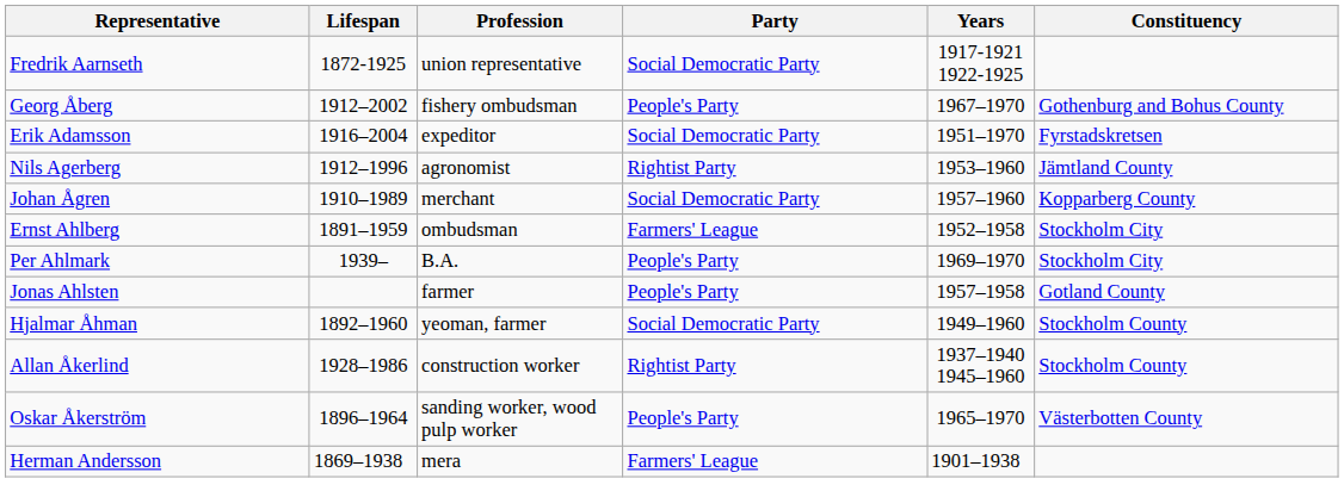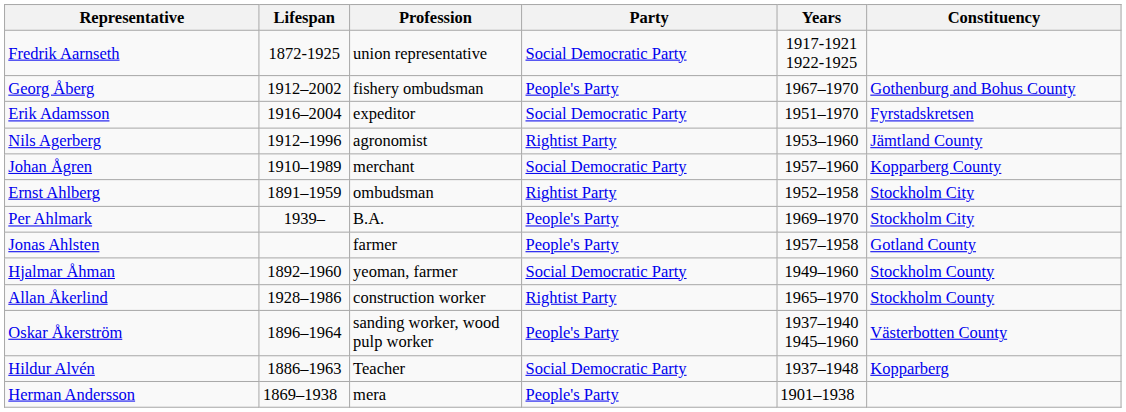Ernst Ahlberg | Party: Farmers' League -> Rightist Party
Allan Åkerlind | Years: 1937–1940 1945–1960 -> 1965–1970
Oskar Åkerström | Years: 1965–1970 -> 1937–1940 1945–1960
+ row: Hildur Alvén | 1886–1963 | Teacher | Social Democratic Party | 1937–1948 | Kopparberg
Herman Andersson | Party: Farmers' League -> People's Party
